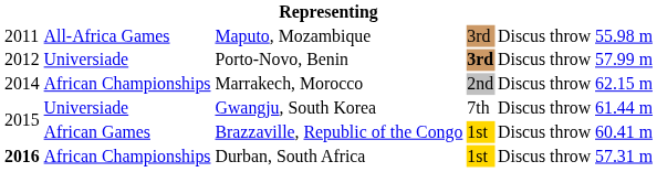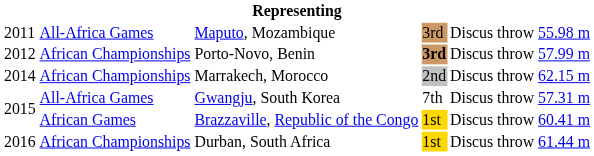Porto-Novo, Benin | column 2: Universiade -> African Championships
Gwangju, South Korea | column 2: Universiade -> All-Africa Games
Gwangju, South Korea | column 6: 61.44 m -> 57.31 m
Durban, South Africa | column 1: bold -> normal
Durban, South Africa | column 6: 57.31 m -> 61.44 m
